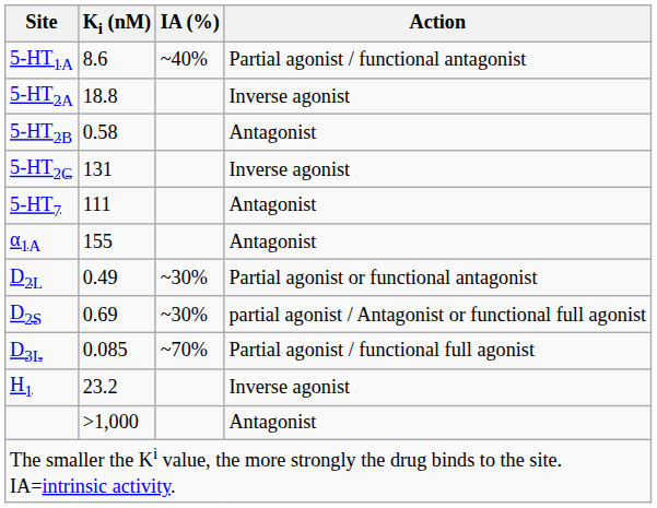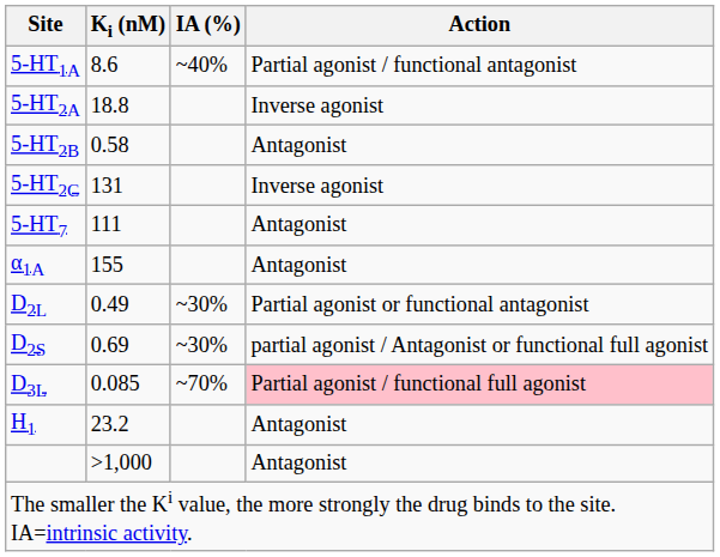D3L | Action: no background -> pink background
H1 | Action: Inverse agonist -> Antagonist
